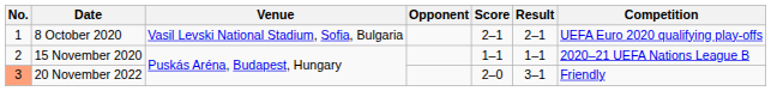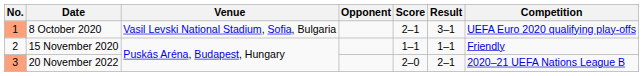8 October 2020 | No.: no background -> lightsalmon background
8 October 2020 | Result: 2–1 -> 3–1
15 November 2020 | Competition: 2020–21 UEFA Nations League B -> Friendly
20 November 2022 | Result: 3–1 -> 2–1
20 November 2022 | Competition: Friendly -> 2020–21 UEFA Nations League B
